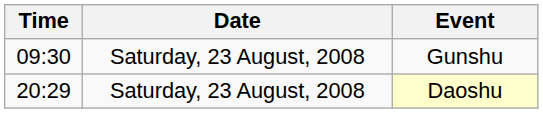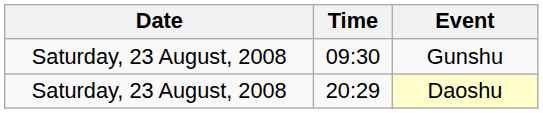columns swapped: Date <-> Time
